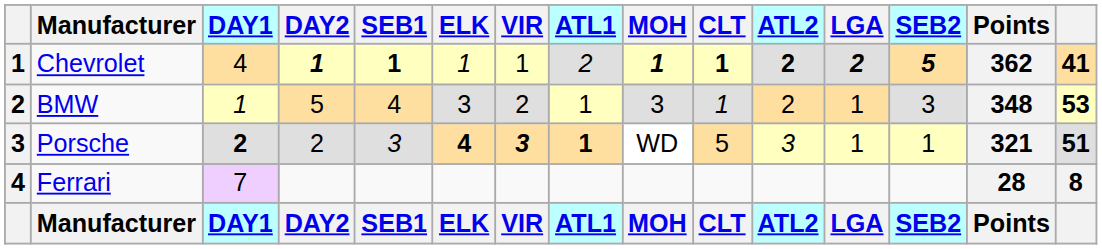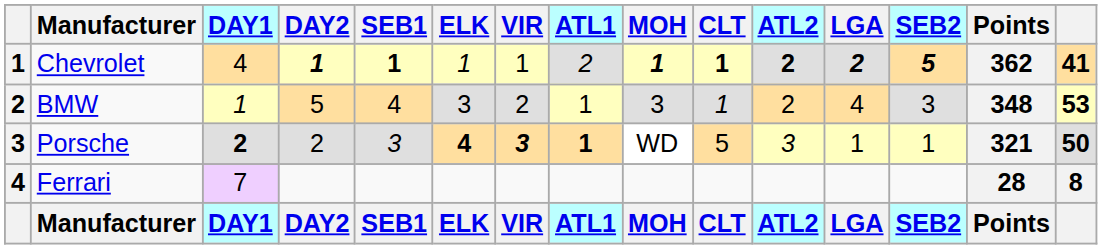BMW | LGA: 1 -> 4
Porsche | column 15: 51 -> 50
